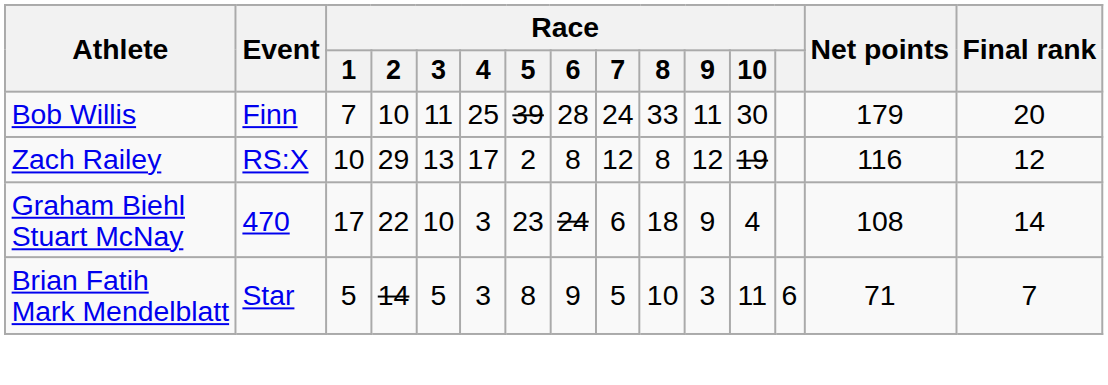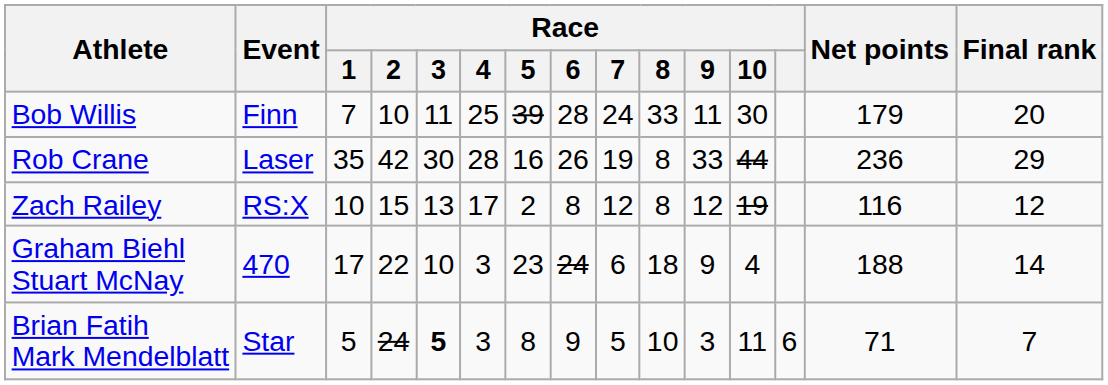+ row: Rob Crane | Laser | 35 | 42 | 30 | 28 | 16 | 26 | 19 | 8 | 33 | 44 | 236 | 29
Zach Railey | Race / 2: 29 -> 15
Graham Biehl Stuart McNay | Net points: 108 -> 188
Brian Fatih Mark Mendelblatt | Race / 2: 14 -> 24
Brian Fatih Mark Mendelblatt | Race / 3: normal -> bold
